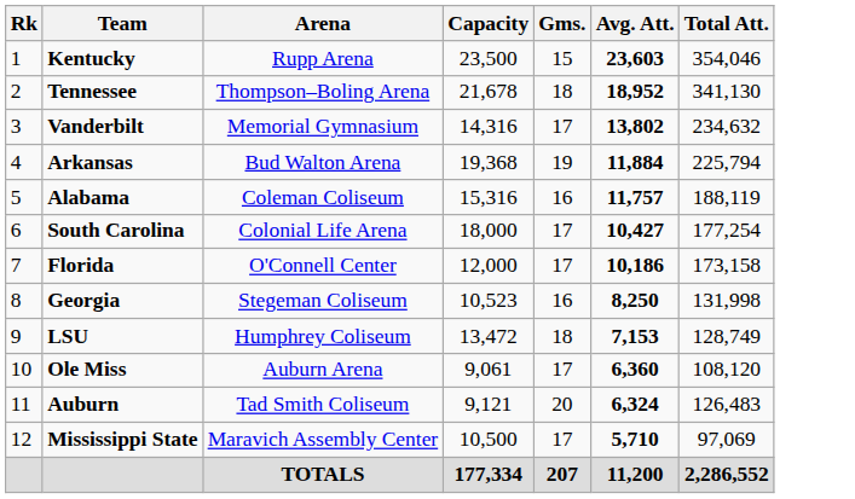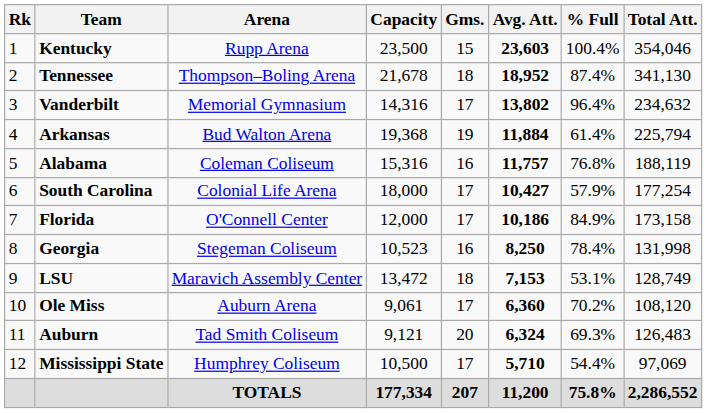+ column: % Full | 100.4% | 87.4% | 96.4% | 61.4% | 76.8% | 57.9% | 84.9% | 78.4% | 53.1% | 70.2% | 69.3% | 54.4% | 75.8%
LSU | Arena: Humphrey Coliseum -> Maravich Assembly Center
Mississippi State | Arena: Maravich Assembly Center -> Humphrey Coliseum
